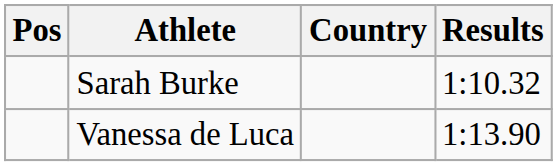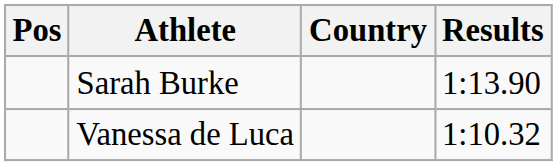Sarah Burke | Results: 1:10.32 -> 1:13.90
Vanessa de Luca | Results: 1:13.90 -> 1:10.32
